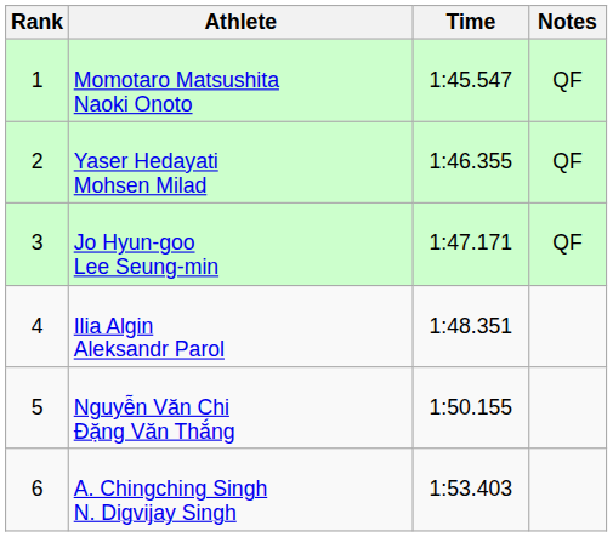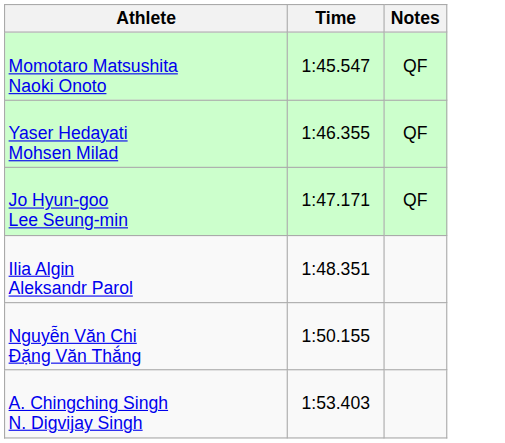- column: Rank | 1 | 2 | 3 | 4 | 5 | 6
